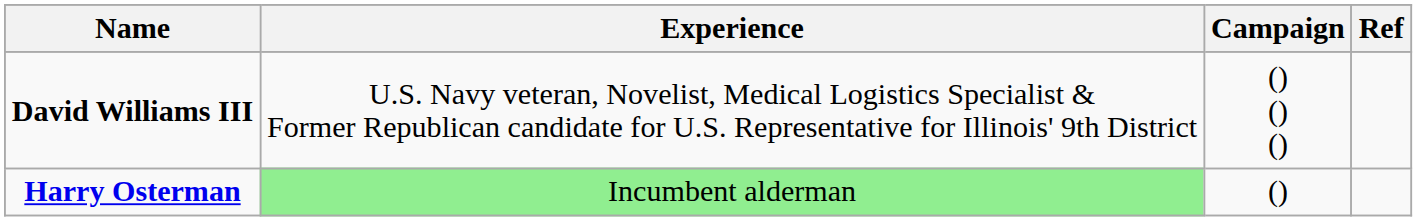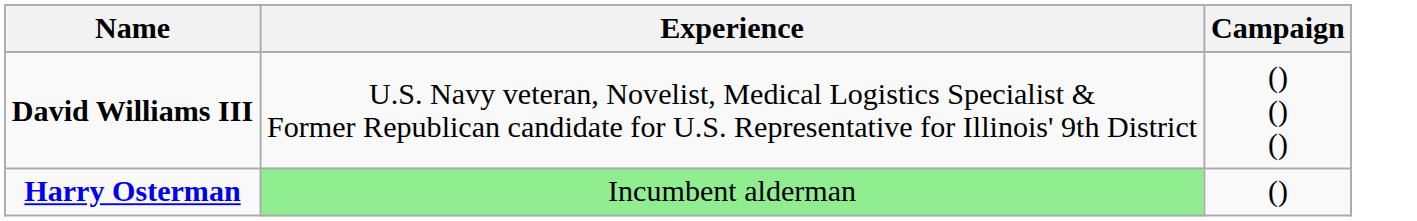- column: Ref
